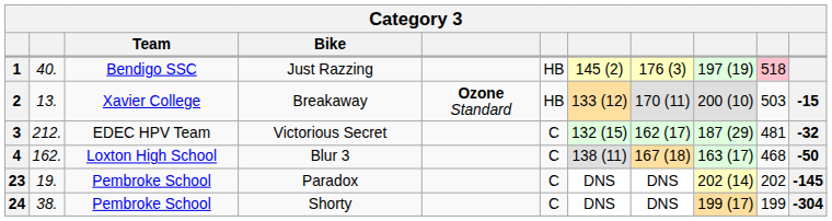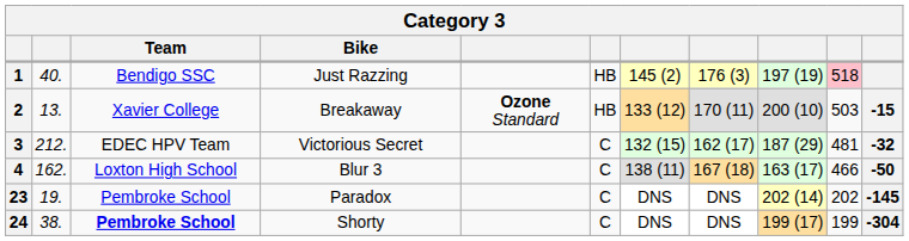4 | column 10: 468 -> 466
24 | Team: normal -> bold
